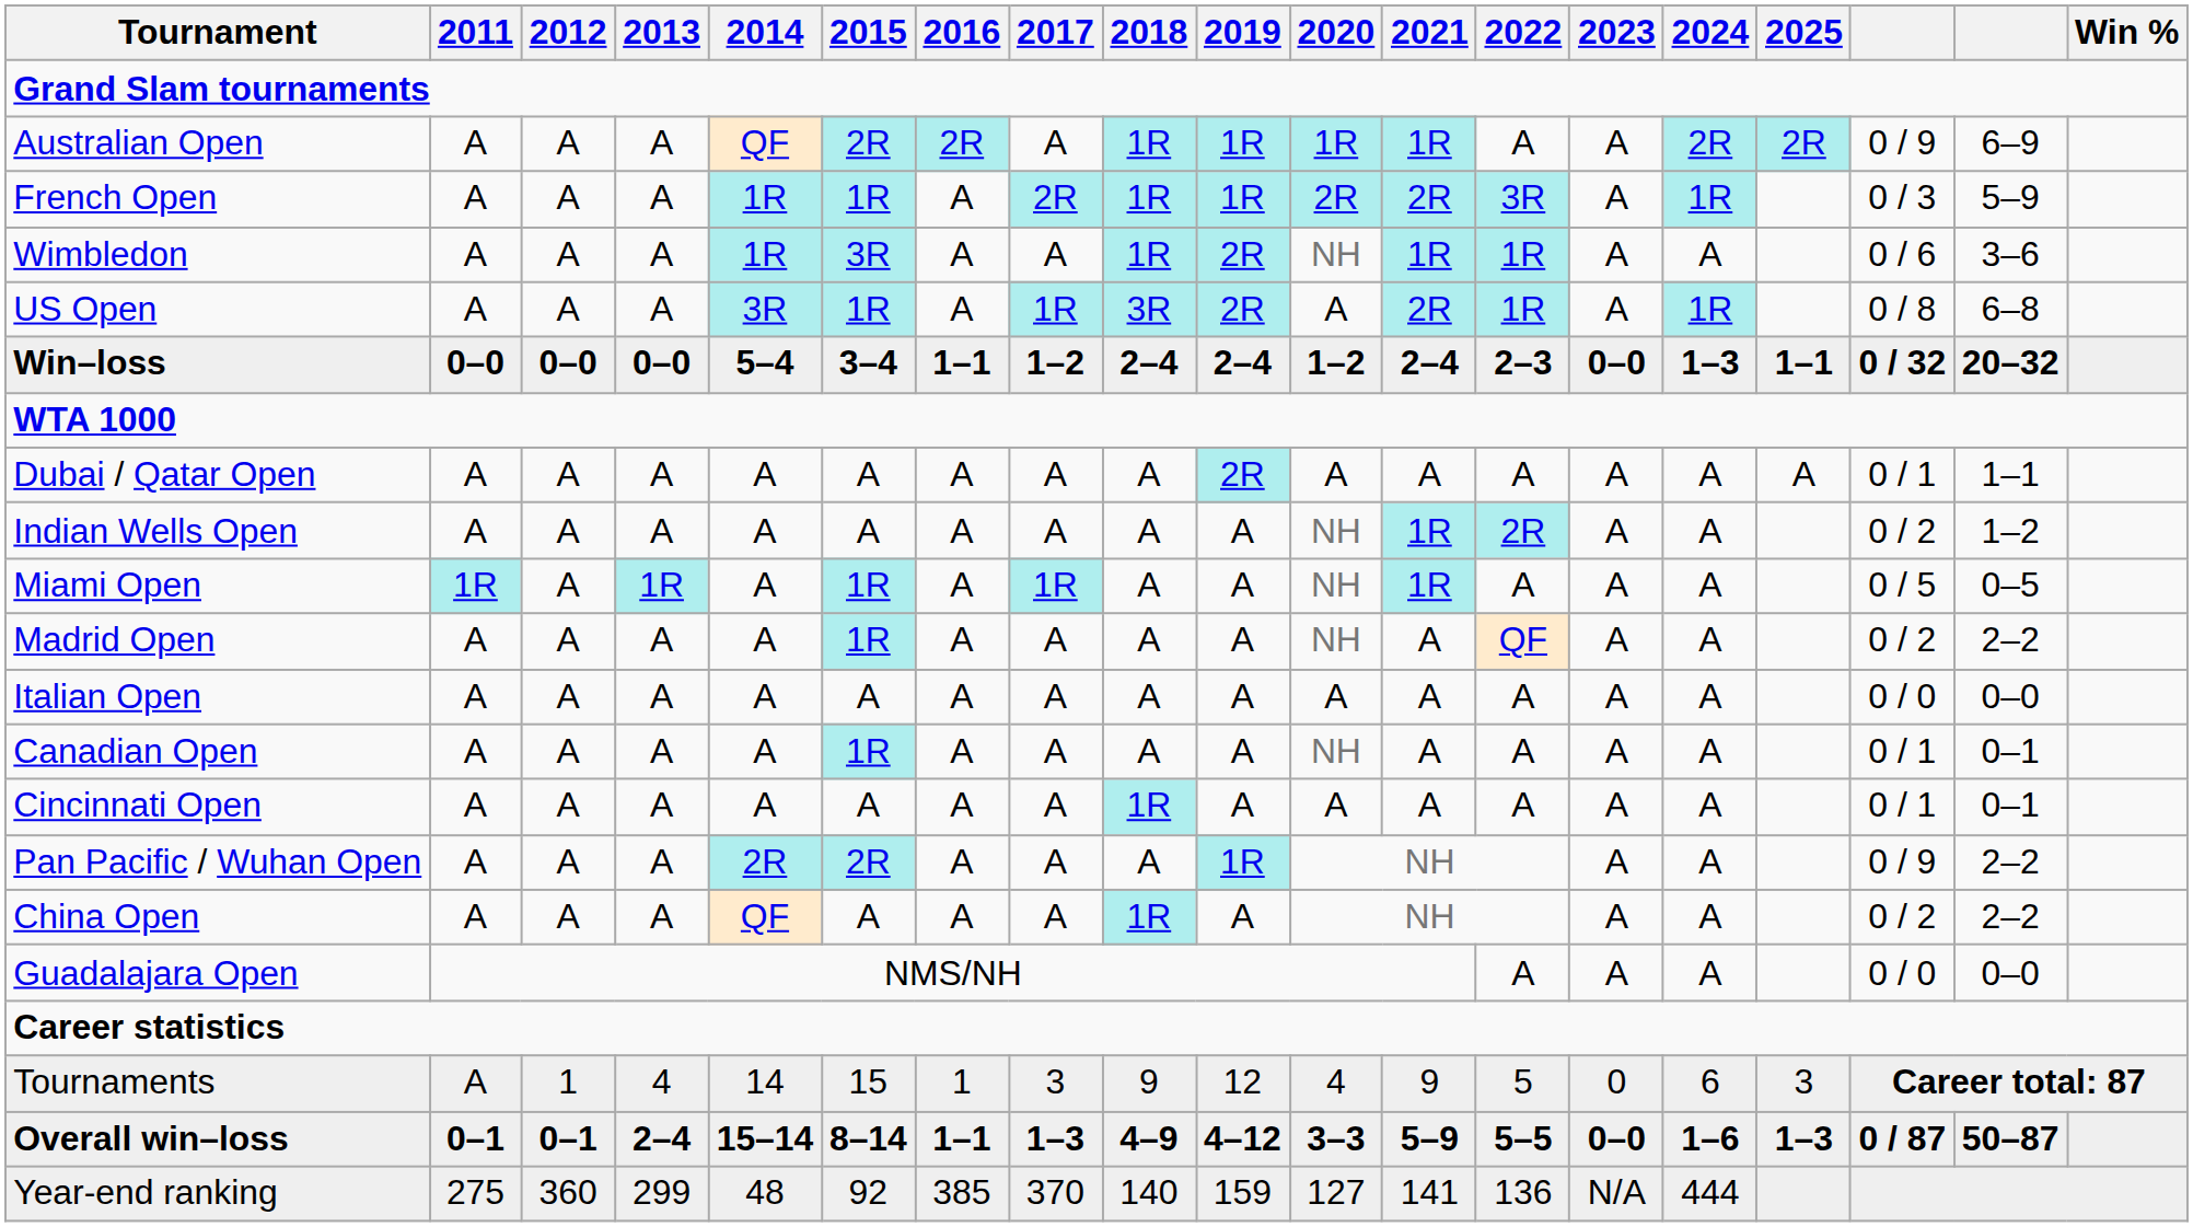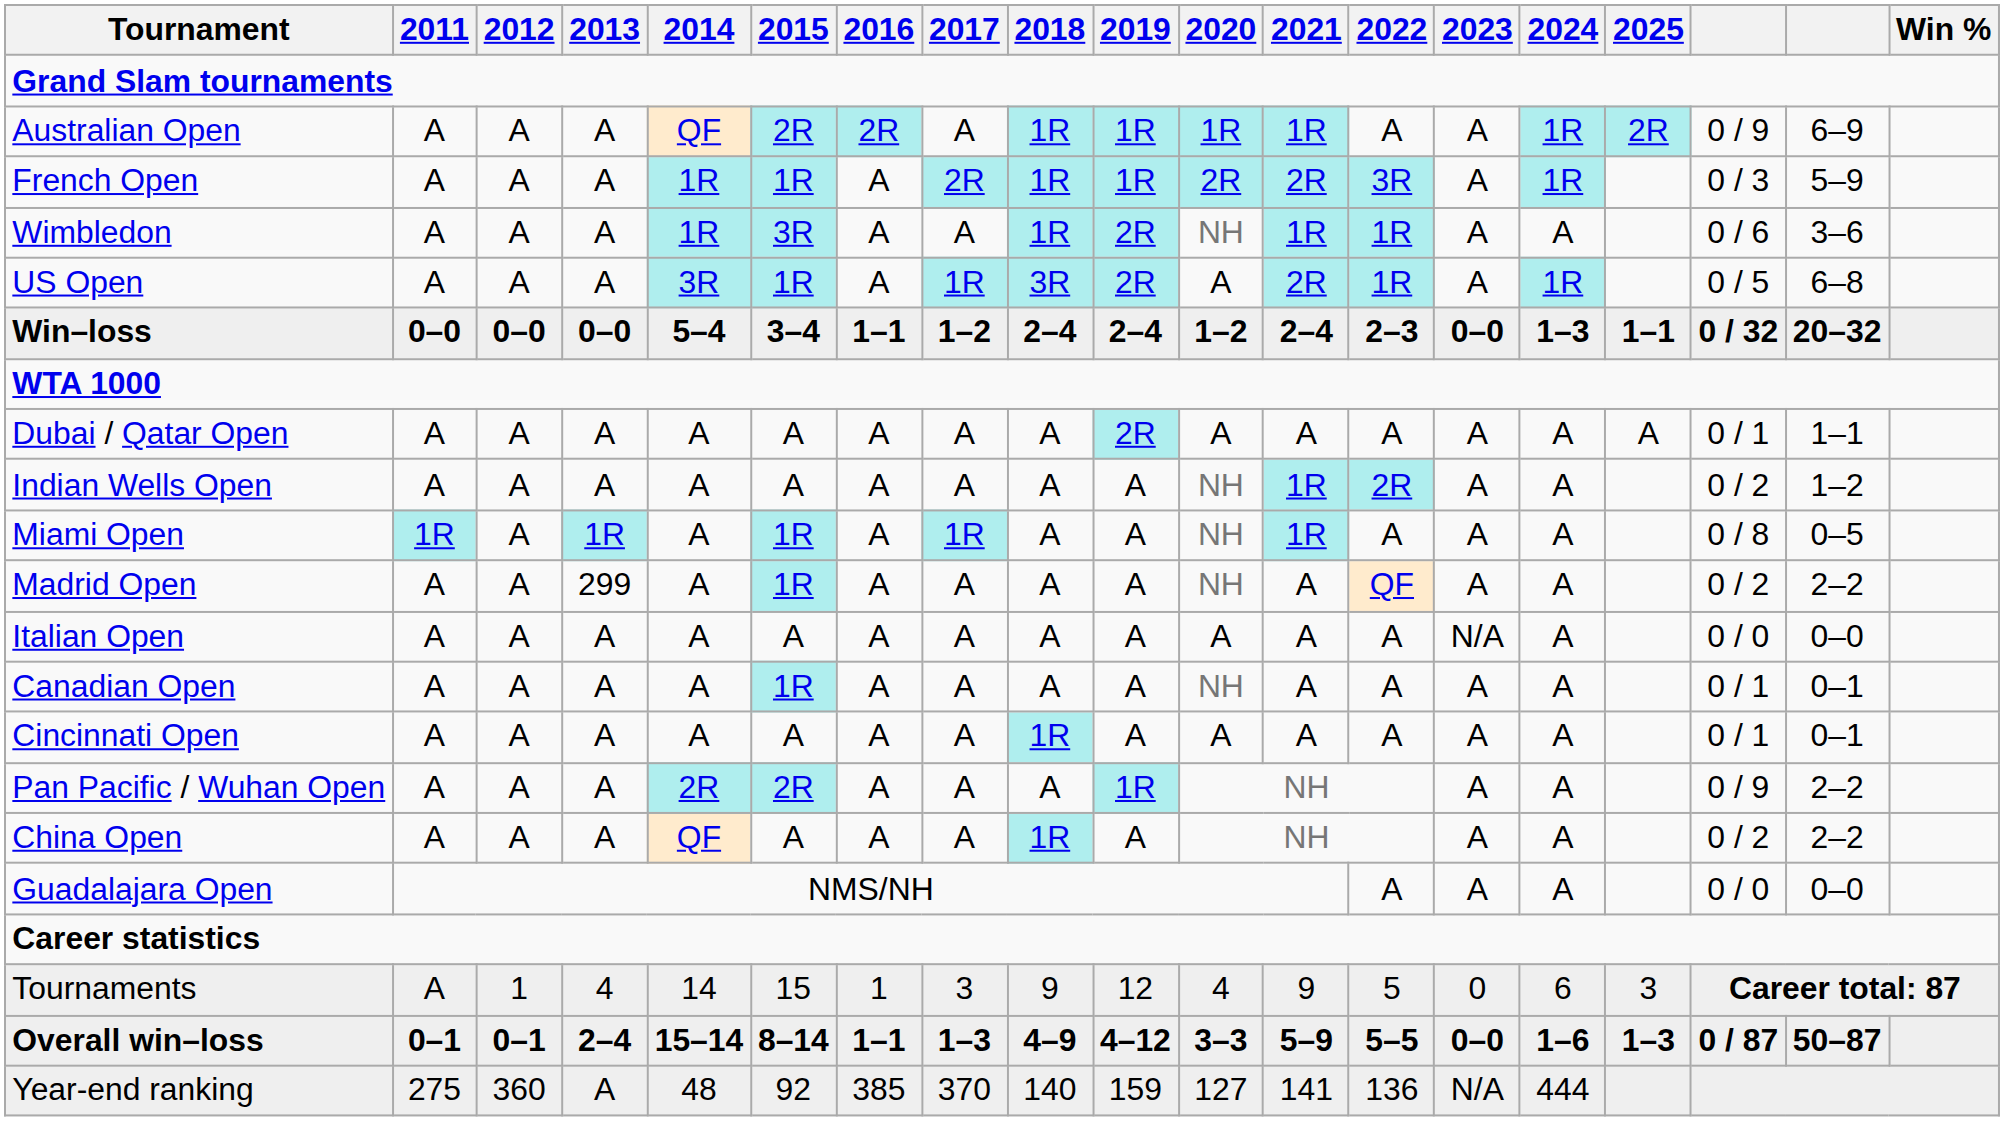Australian Open | 2024: 2R -> 1R
US Open | column 17: 0 / 8 -> 0 / 5
Miami Open | column 17: 0 / 5 -> 0 / 8
Madrid Open | 2013: A -> 299
Italian Open | 2023: A -> N/A
Year-end ranking | 2013: 299 -> A
